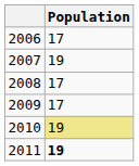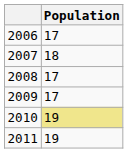2007 | Population: 19 -> 18
2011 | Population: bold -> normal
